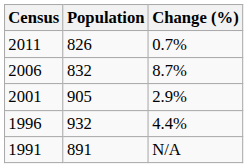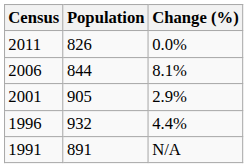2011 | Change (%): 0.7% -> 0.0%
2006 | Population: 832 -> 844
2006 | Change (%): 8.7% -> 8.1%
